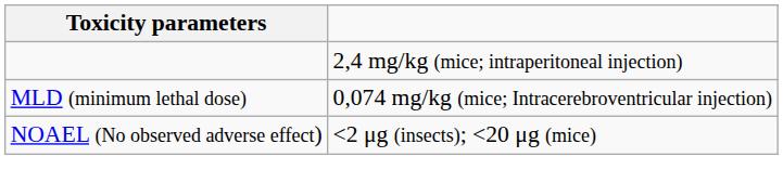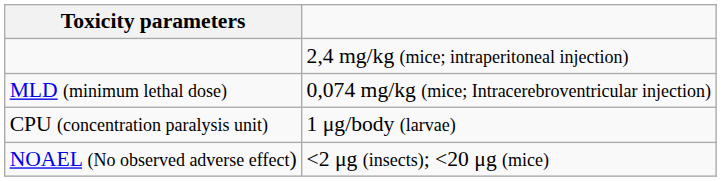+ row: CPU (concentration paralysis unit) | 1 μg/body (larvae)
